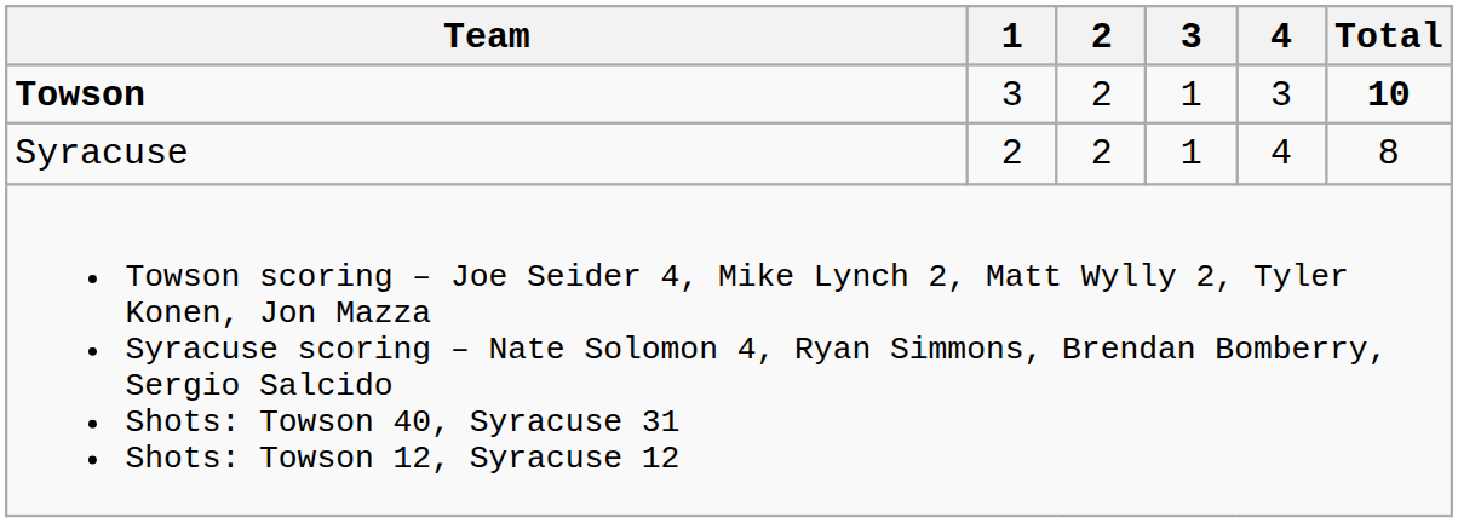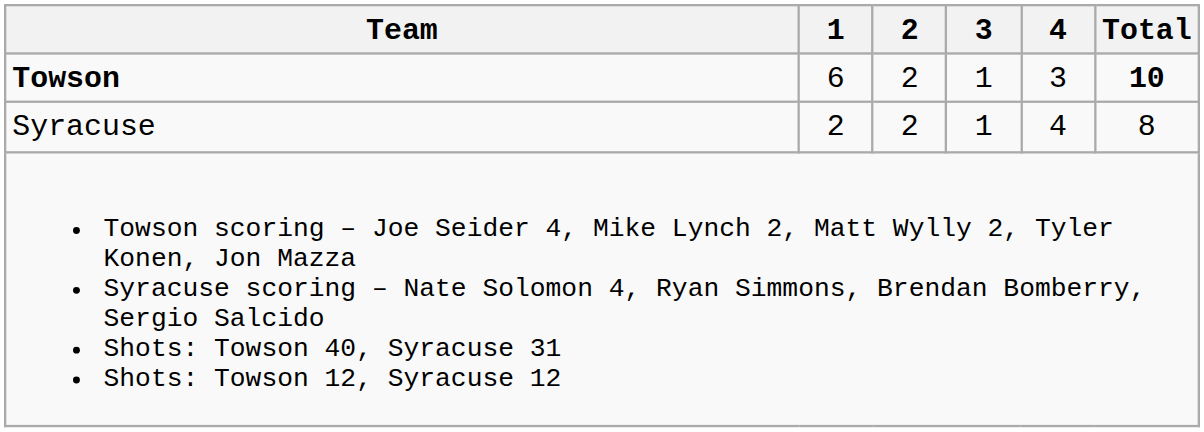Towson | 1: 3 -> 6
